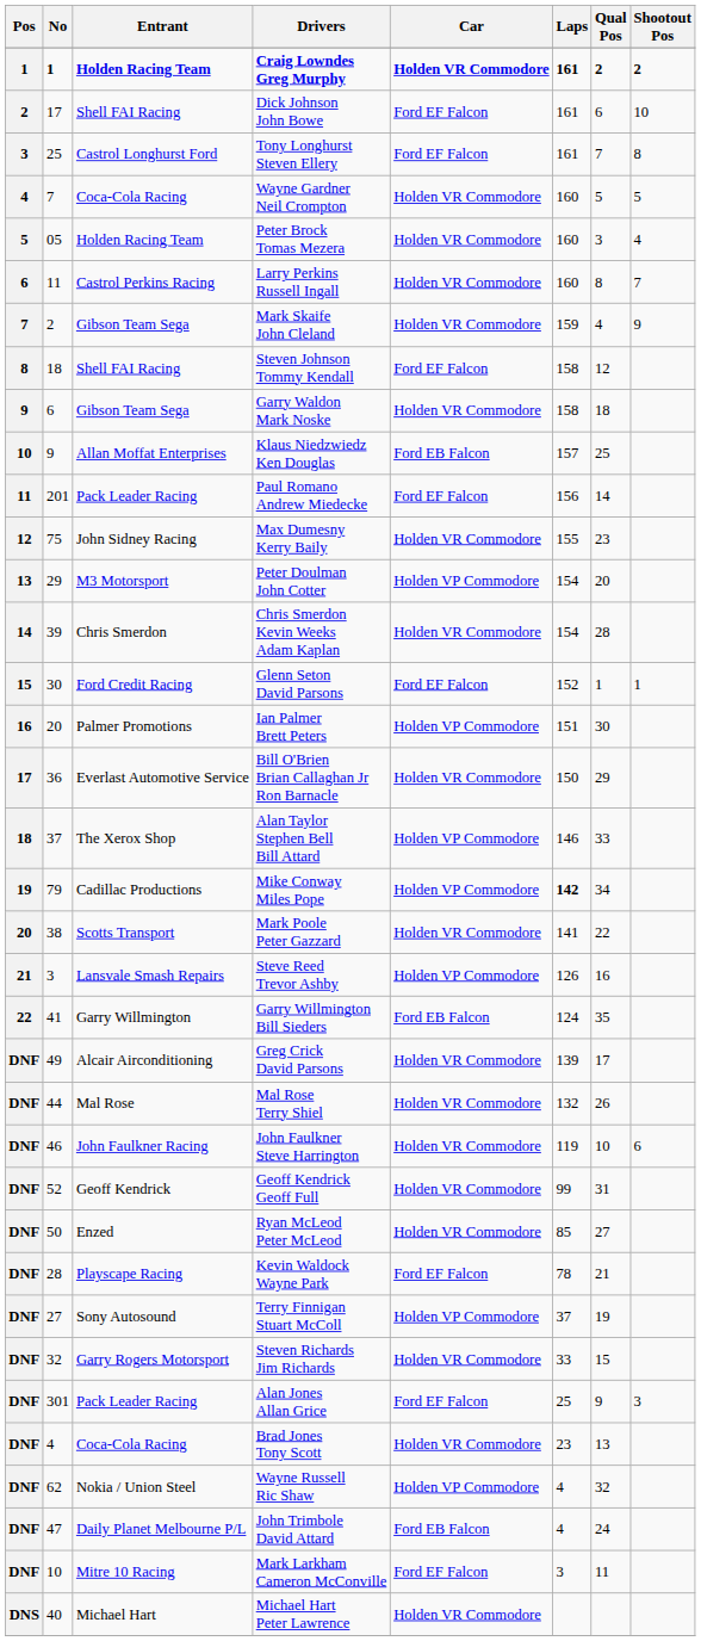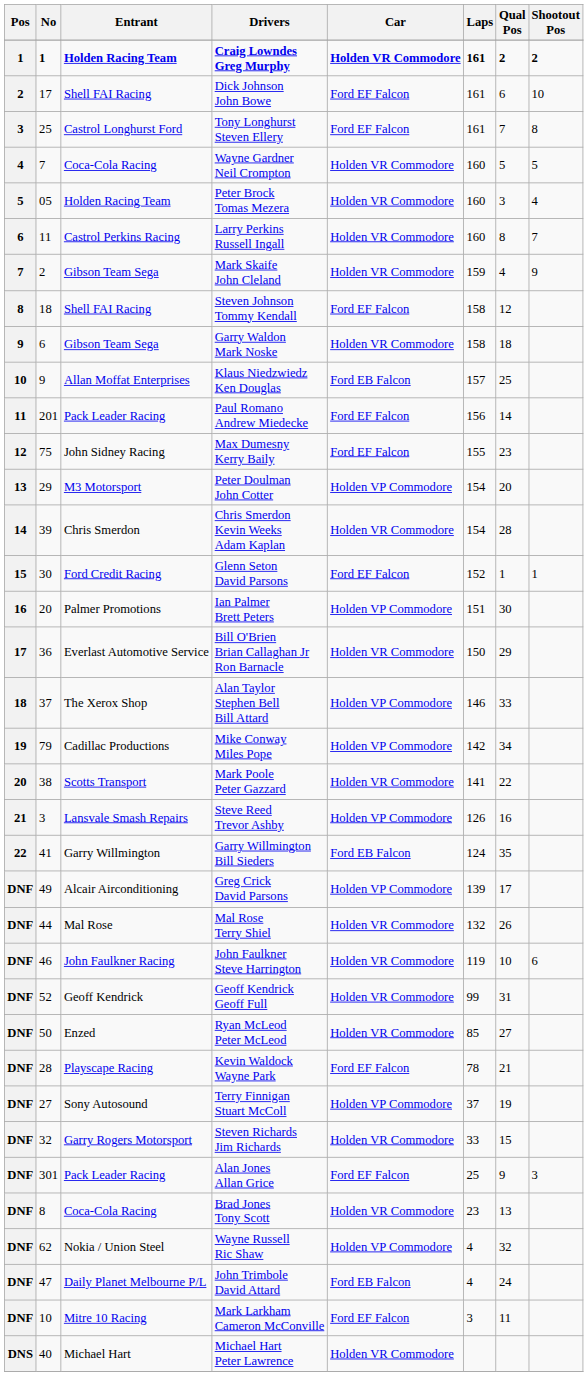Max Dumesny Kerry Baily | Car: Holden VR Commodore -> Ford EF Falcon
Mike Conway Miles Pope | Laps: bold -> normal
Greg Crick David Parsons | Car: Holden VR Commodore -> Holden VP Commodore
Brad Jones Tony Scott | No: 4 -> 8
